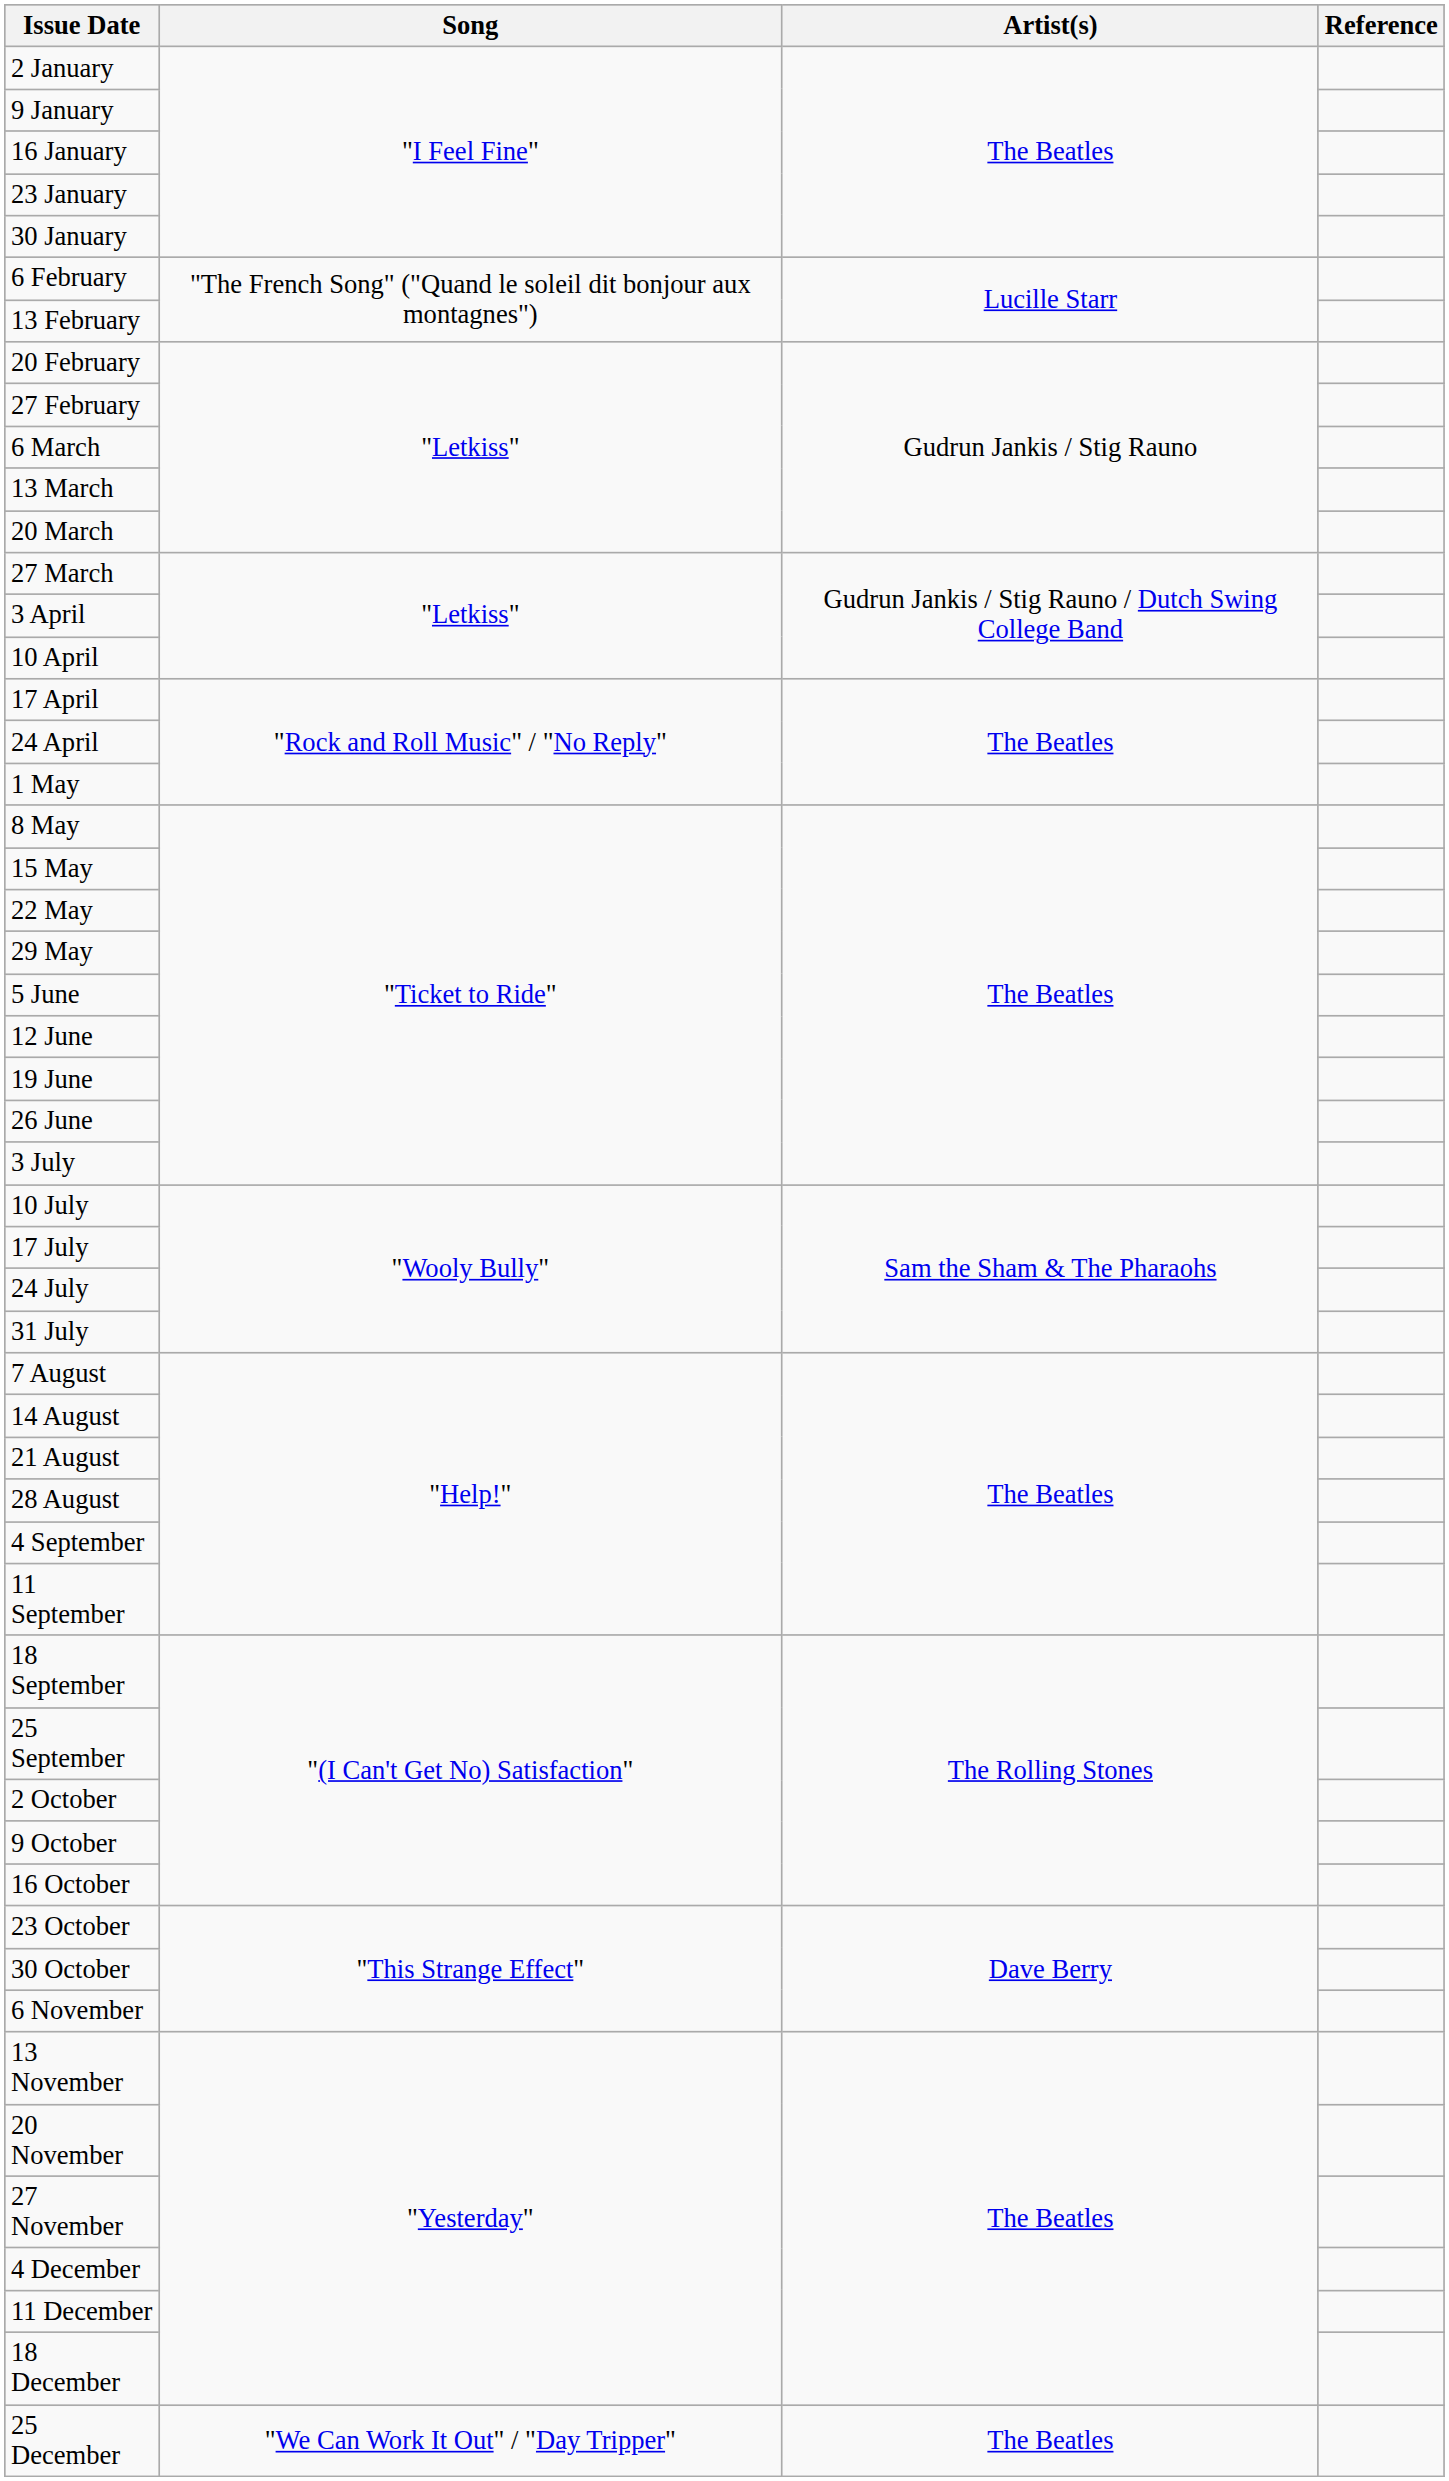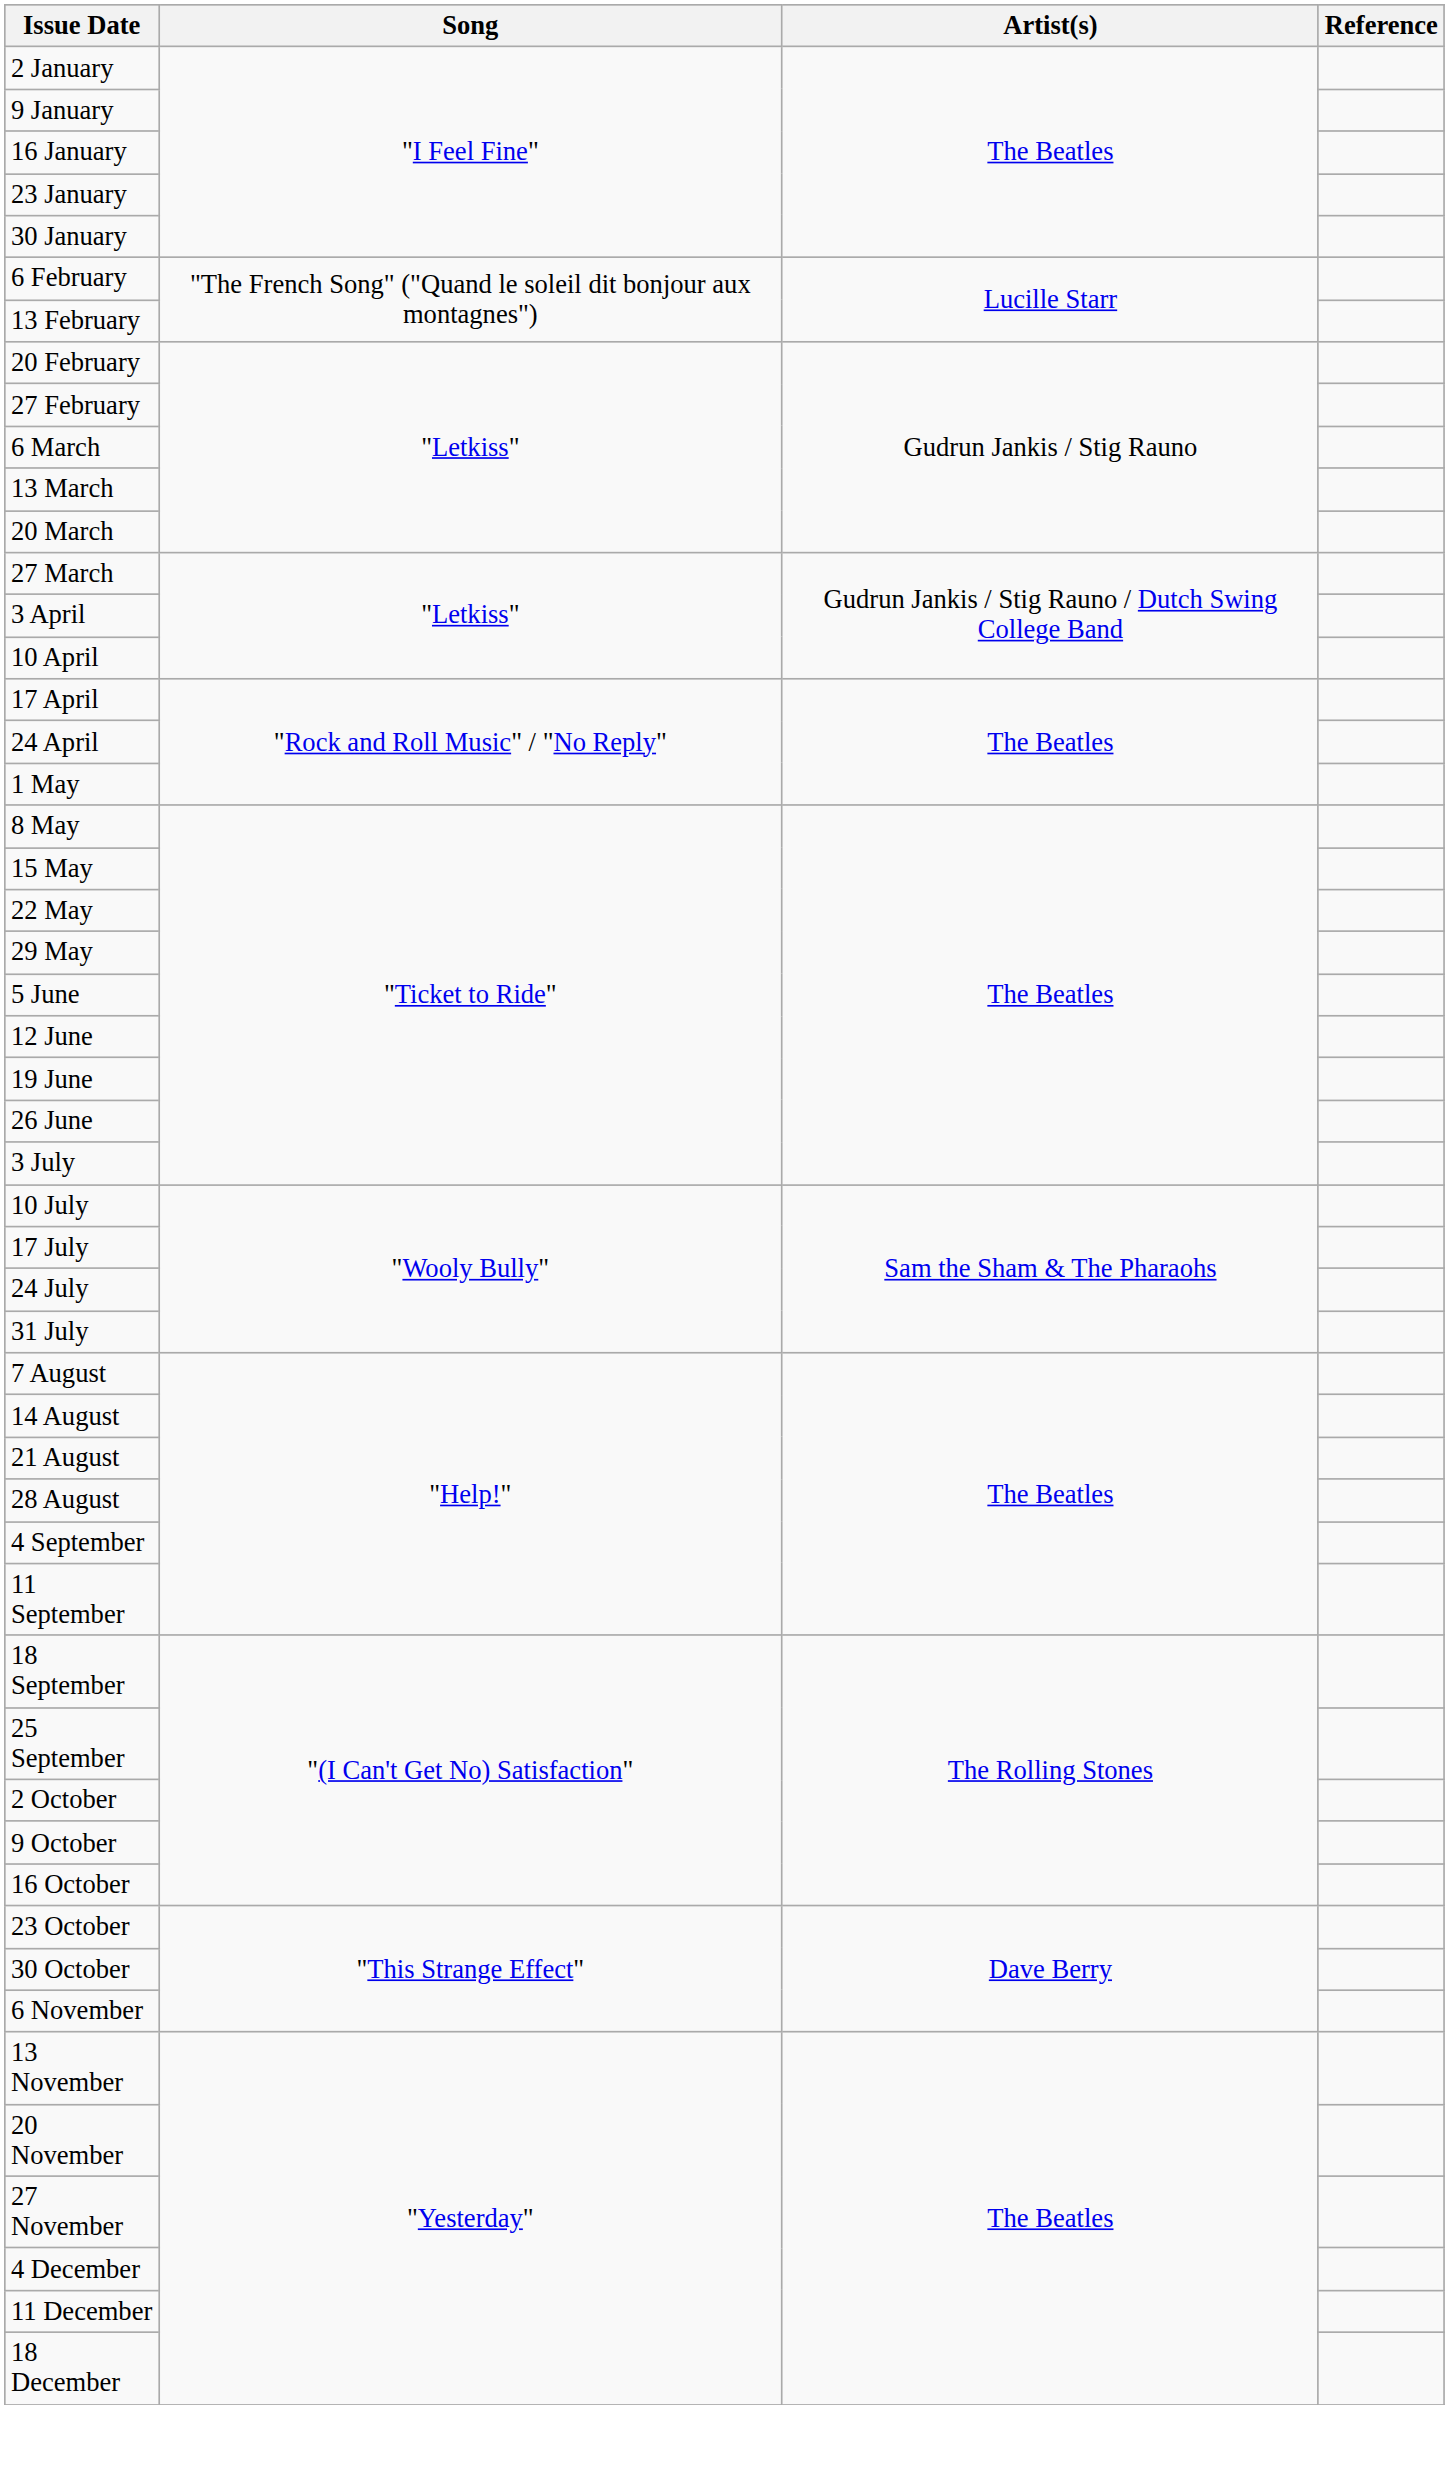- row: 25 December | "We Can Work It Out" / "Day Tripper" | The Beatles
